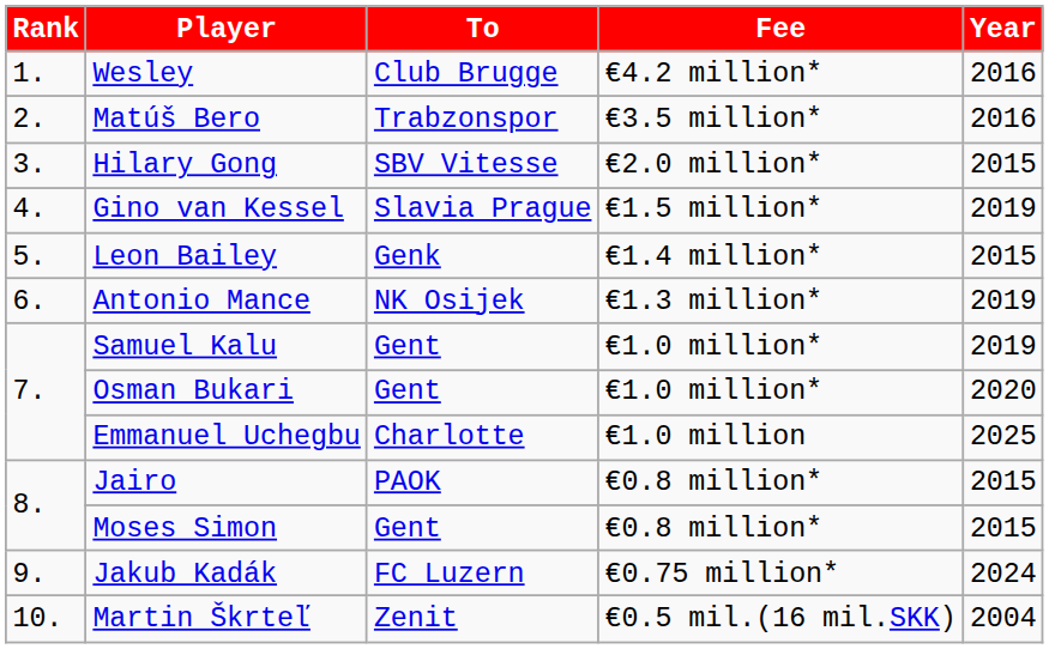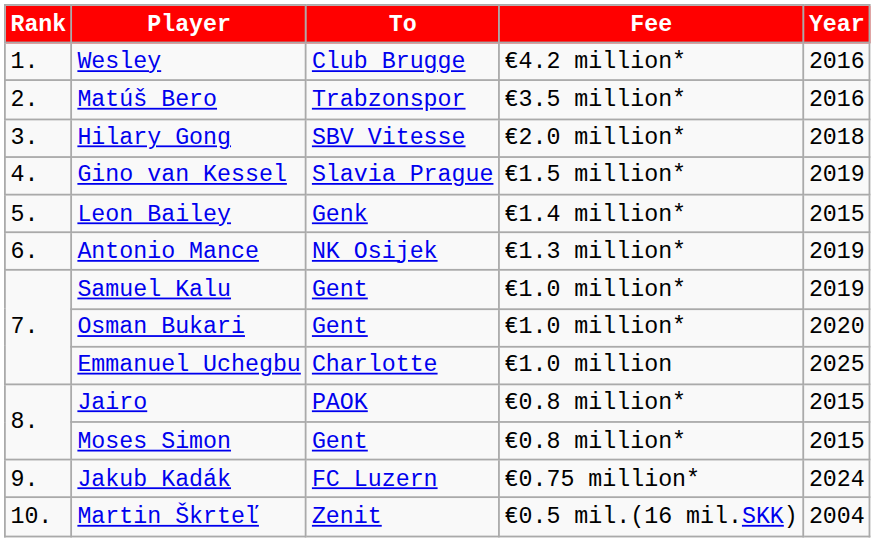Hilary Gong | Year: 2015 -> 2018
